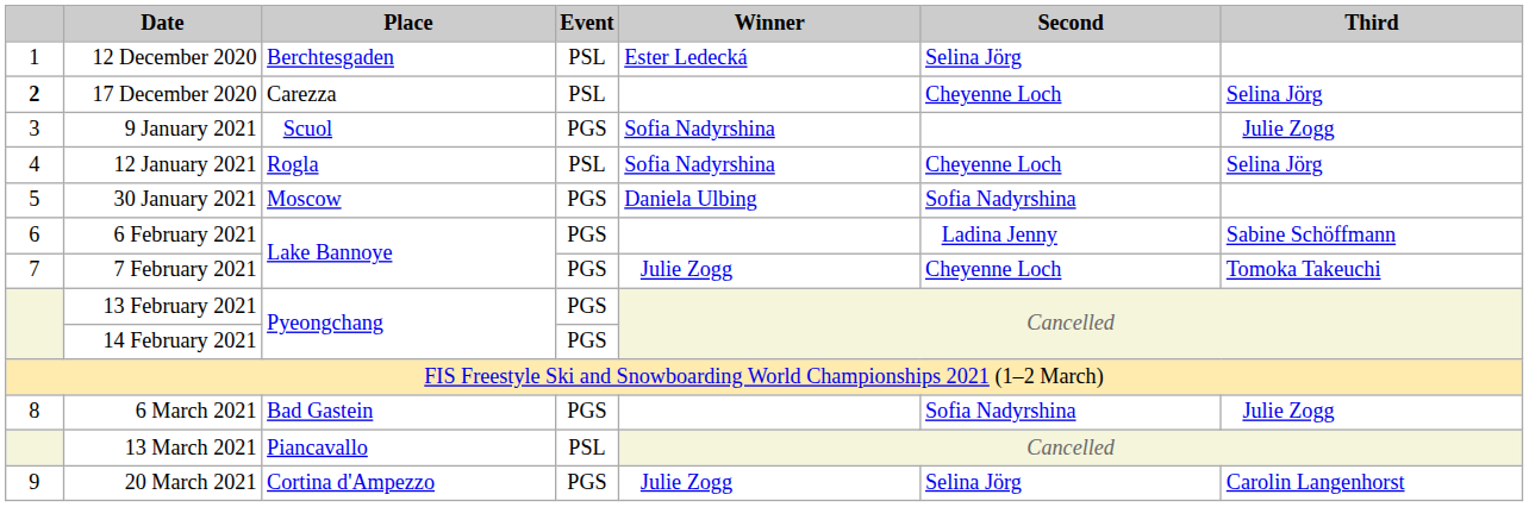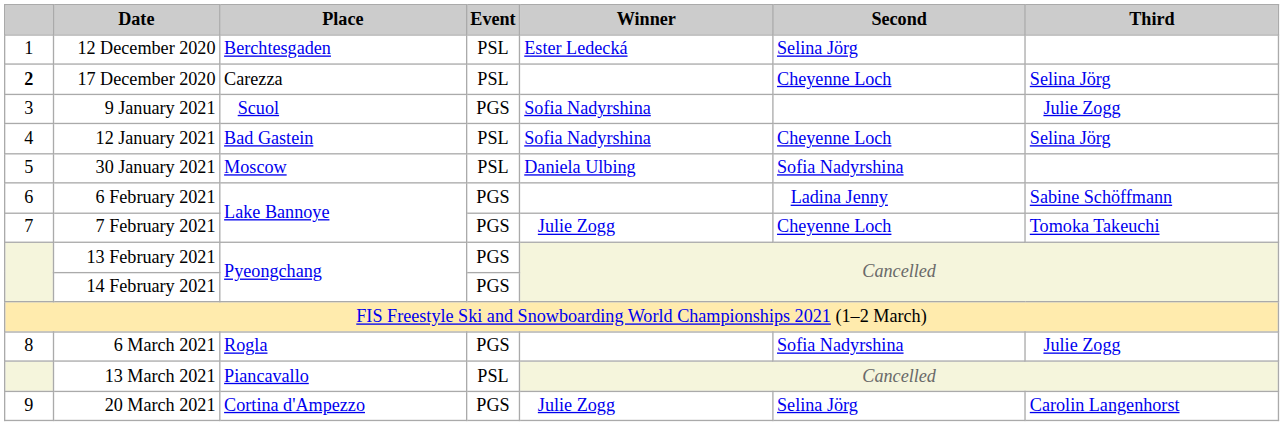12 January 2021 | Place: Rogla -> Bad Gastein
30 January 2021 | Event: PGS -> PSL
6 March 2021 | Place: Bad Gastein -> Rogla
